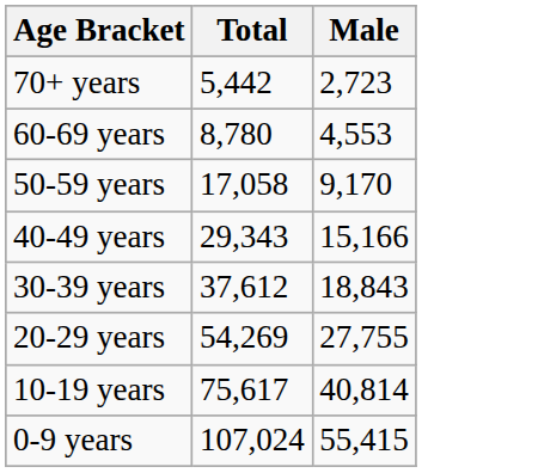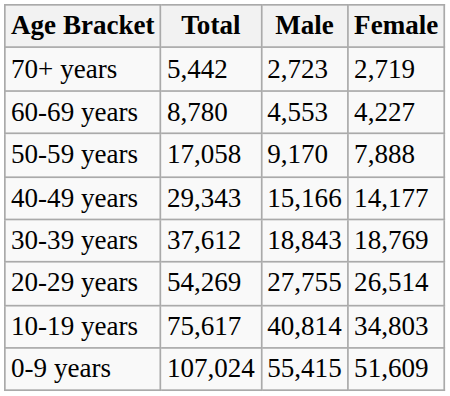+ column: Female | 2,719 | 4,227 | 7,888 | 14,177 | 18,769 | 26,514 | 34,803 | 51,609
